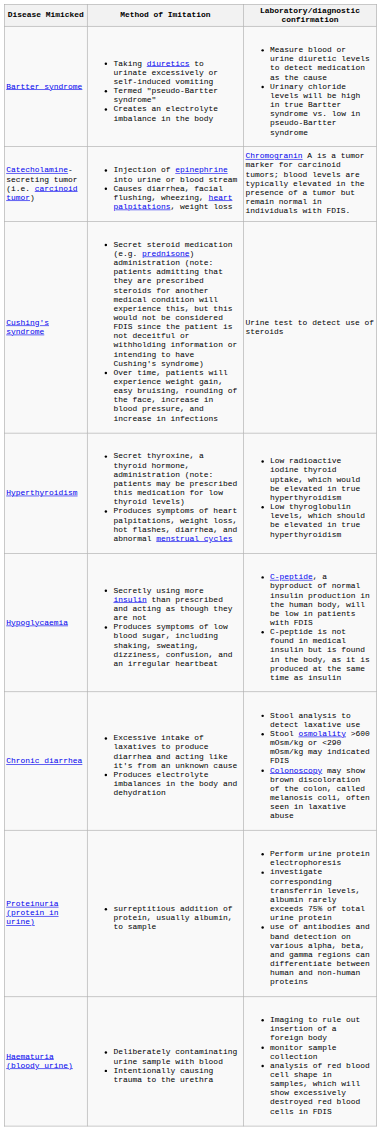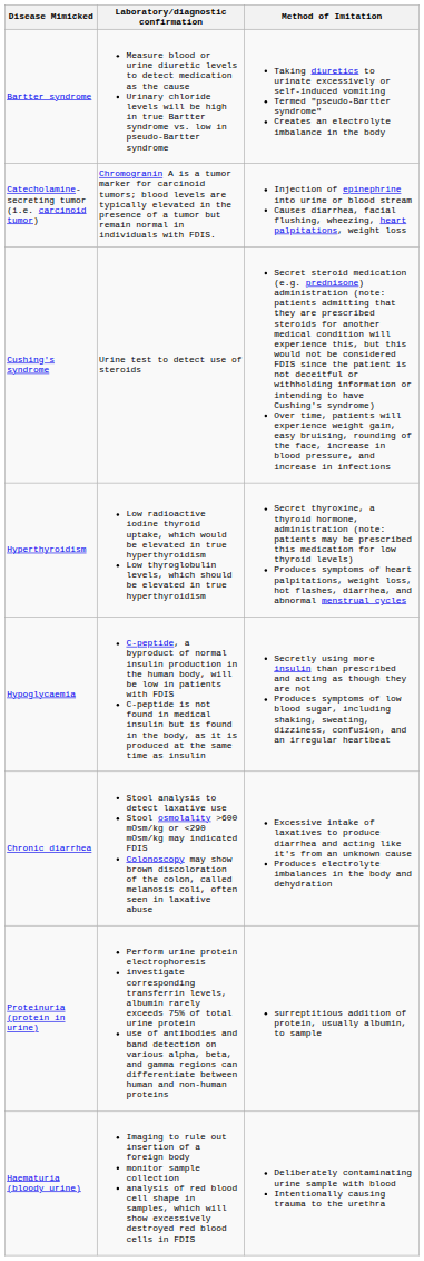columns swapped: Method of Imitation <-> Laboratory/diagnostic confirmation
